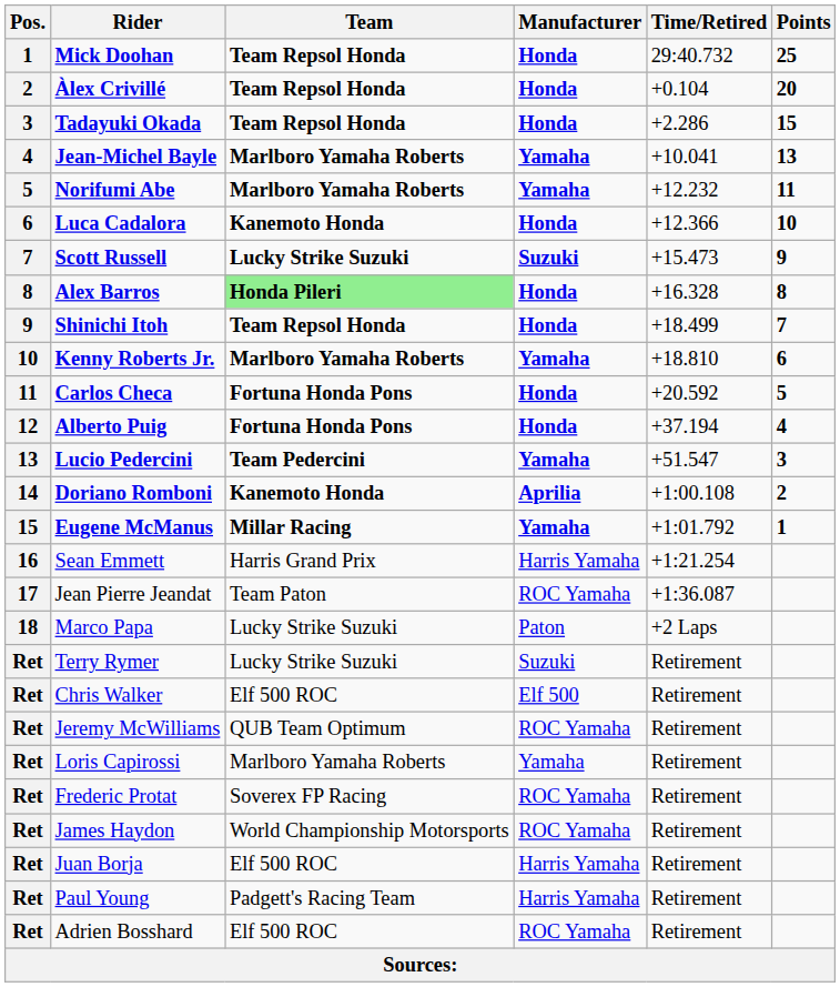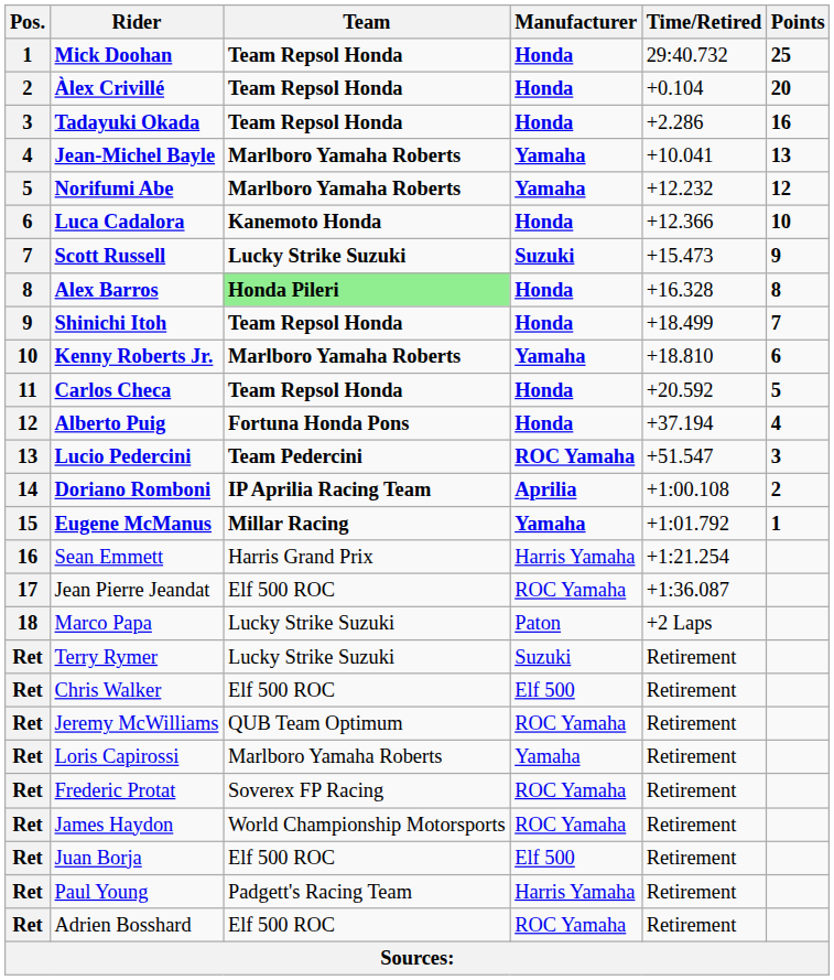Tadayuki Okada | Points: 15 -> 16
Norifumi Abe | Points: 11 -> 12
Carlos Checa | Team: Fortuna Honda Pons -> Team Repsol Honda
Lucio Pedercini | Manufacturer: Yamaha -> ROC Yamaha
Doriano Romboni | Team: Kanemoto Honda -> IP Aprilia Racing Team
Jean Pierre Jeandat | Team: Team Paton -> Elf 500 ROC
Juan Borja | Manufacturer: Harris Yamaha -> Elf 500
